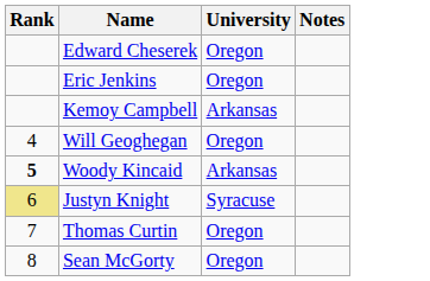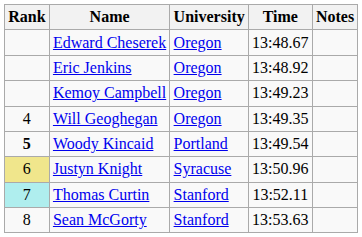+ column: Time | 13:48.67 | 13:48.92 | 13:49.23 | 13:49.35 | 13:49.54 | 13:50.96 | 13:52.11 | 13:53.63
Kemoy Campbell | University: Arkansas -> Oregon
Woody Kincaid | University: Arkansas -> Portland
Thomas Curtin | Rank: no background -> paleturquoise background
Thomas Curtin | University: Oregon -> Stanford
Sean McGorty | University: Oregon -> Stanford
